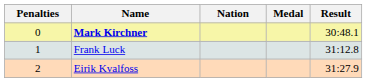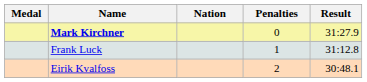columns swapped: Medal <-> Penalties
Mark Kirchner | Result: 30:48.1 -> 31:27.9
Eirik Kvalfoss | Result: 31:27.9 -> 30:48.1
